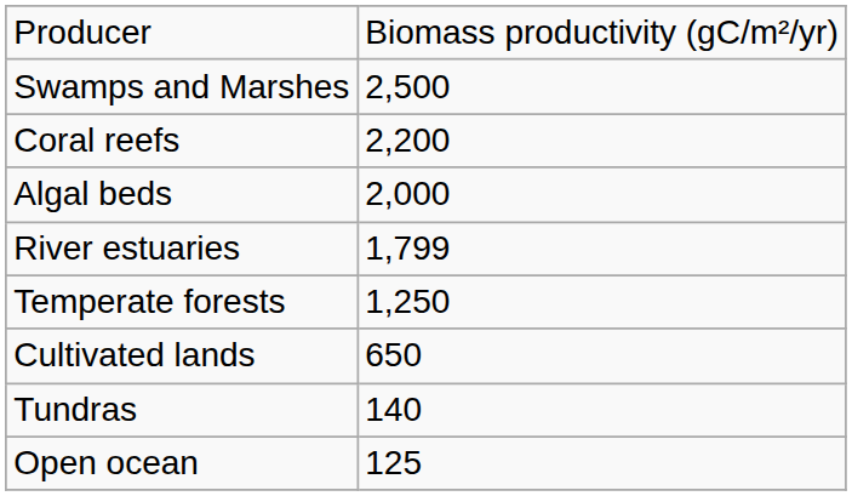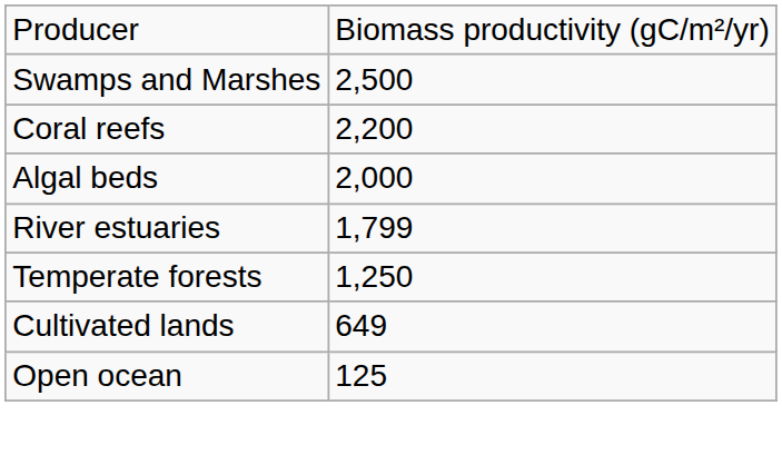Cultivated lands | column 2: 650 -> 649
- row: Tundras | 140
